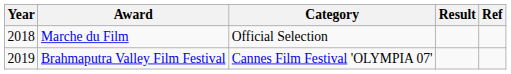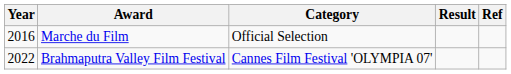Marche du Film | Year: 2018 -> 2016
Brahmaputra Valley Film Festival | Year: 2019 -> 2022
